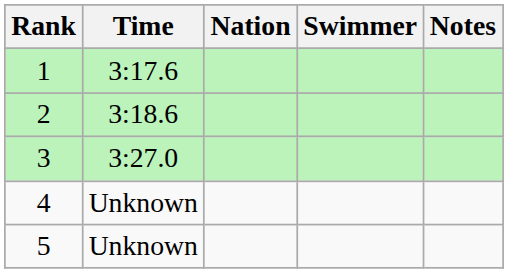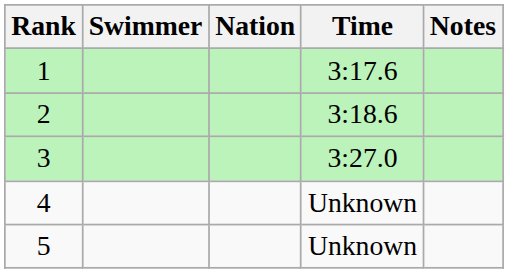columns swapped: Swimmer <-> Time
